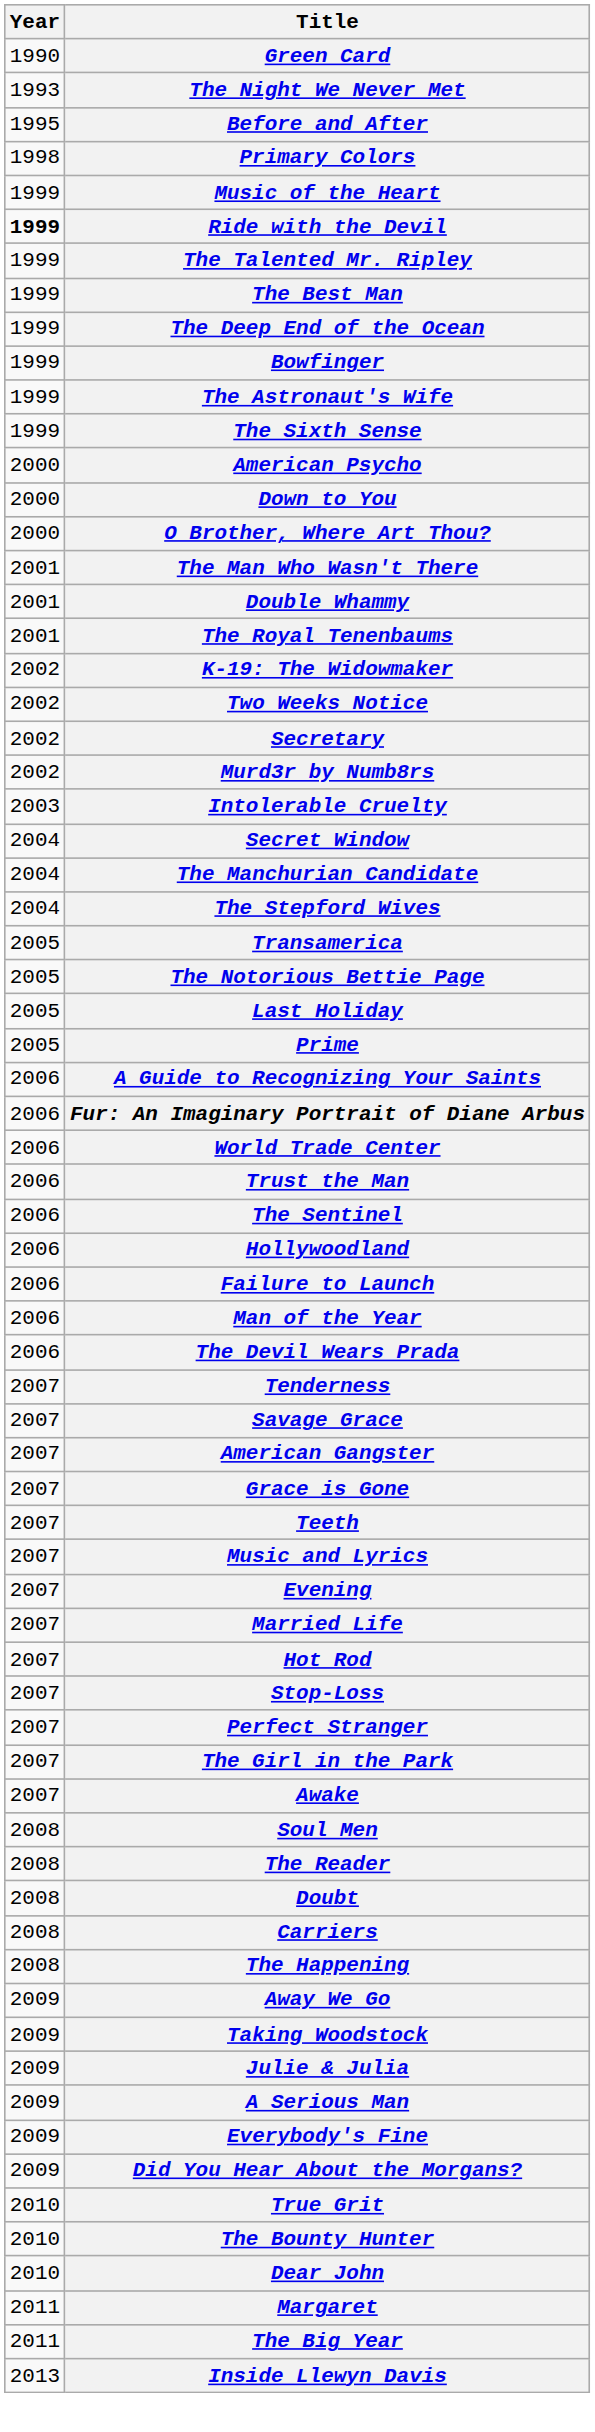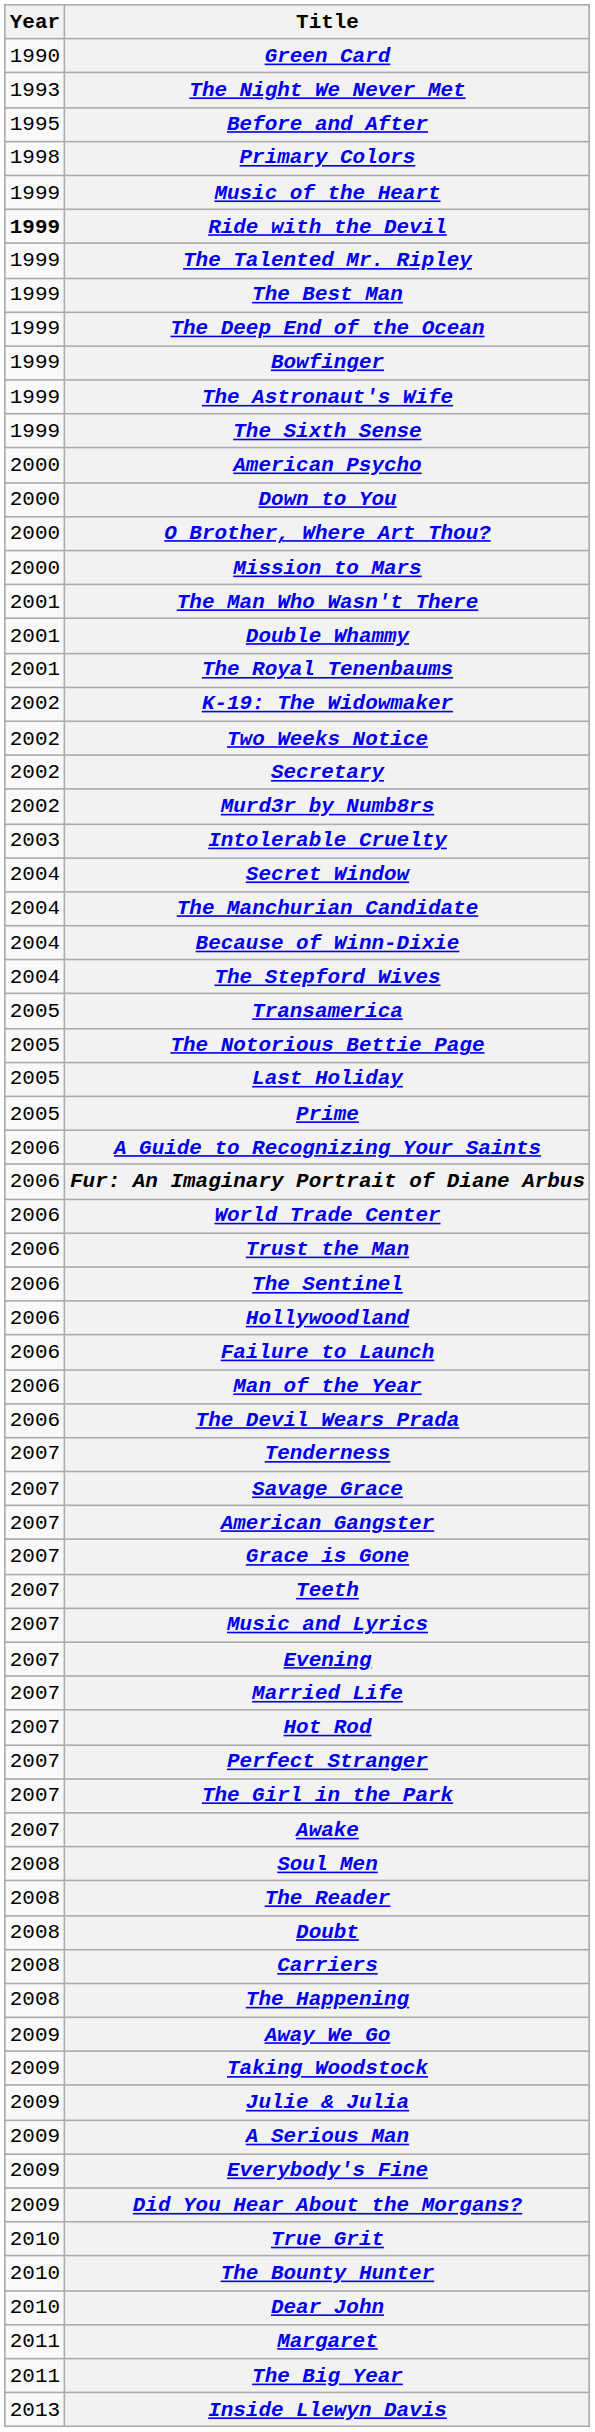+ row: 2000 | Mission to Mars
+ row: 2004 | Because of Winn-Dixie
- row: 2007 | Stop-Loss
